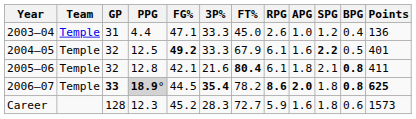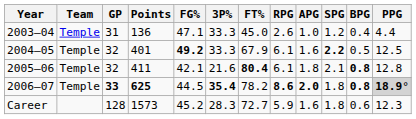columns swapped: Points <-> PPG
